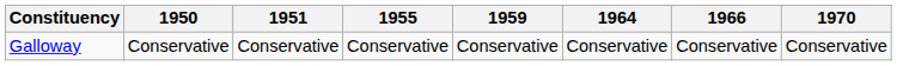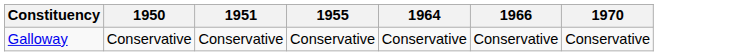- column: 1959 | Conservative
